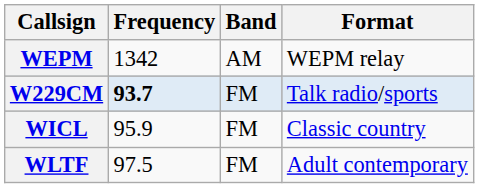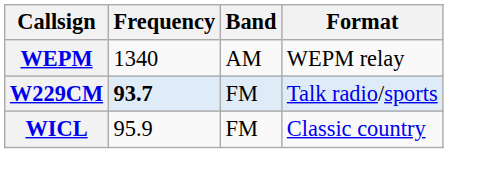WEPM | Frequency: 1342 -> 1340
- row: WLTF | 97.5 | FM | Adult contemporary
